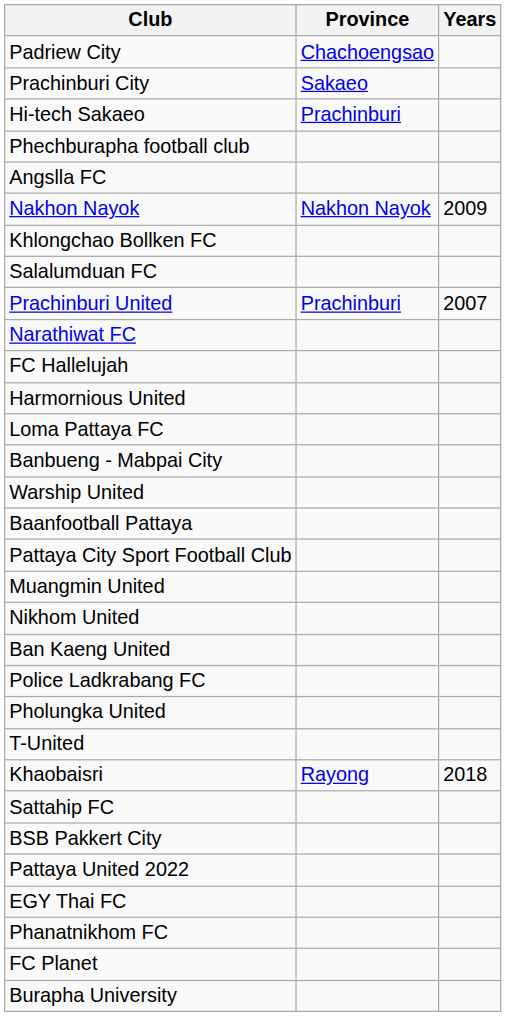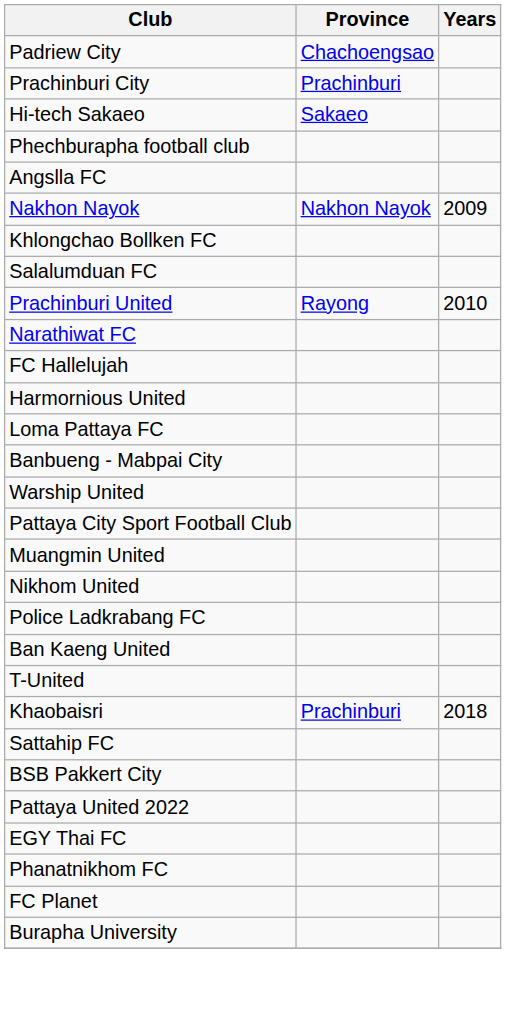Prachinburi City | Province: Sakaeo -> Prachinburi
Hi-tech Sakaeo | Province: Prachinburi -> Sakaeo
Prachinburi United | Province: Prachinburi -> Rayong
Prachinburi United | Years: 2007 -> 2010
- row: Baanfootball Pattaya
rows swapped: Police Ladkrabang FC <-> Ban Kaeng United
- row: Pholungka United
Khaobaisri | Province: Rayong -> Prachinburi
